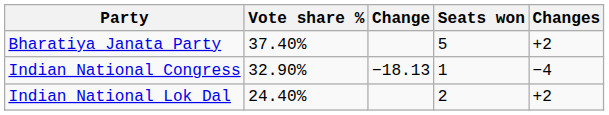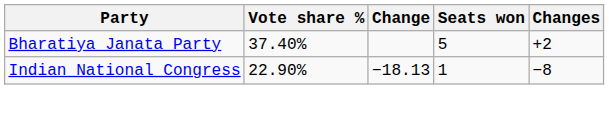Indian National Congress | Vote share %: 32.90% -> 22.90%
Indian National Congress | Changes: −4 -> −8
- row: Indian National Lok Dal | 24.40% | 2 | +2
